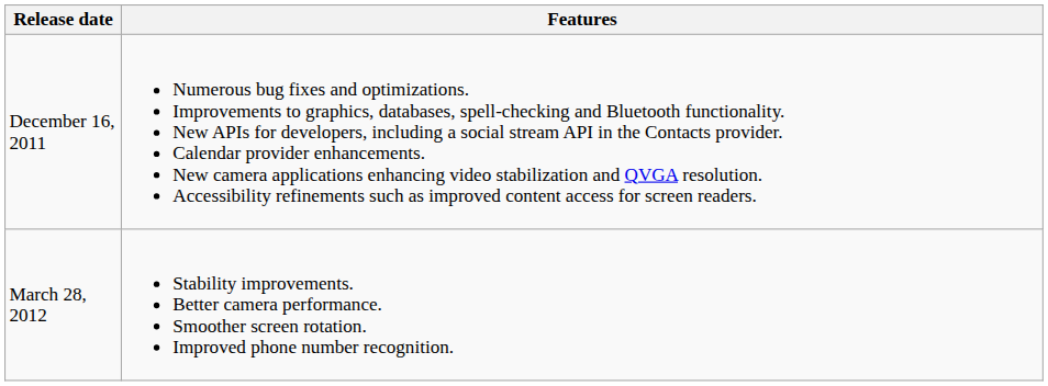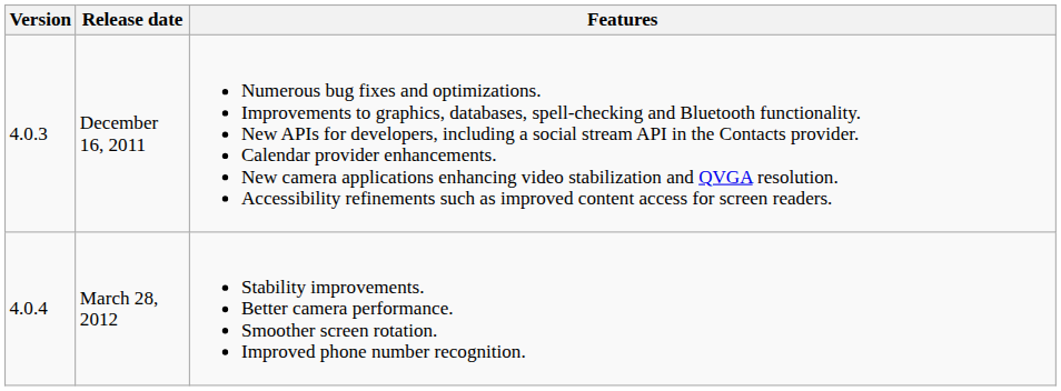+ column: Version | 4.0.3 | 4.0.4
